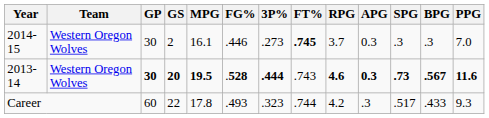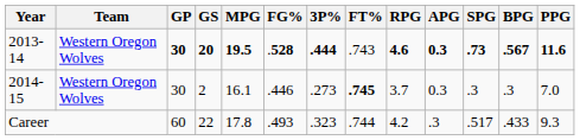rows swapped: 2013-14 <-> 2014-15
